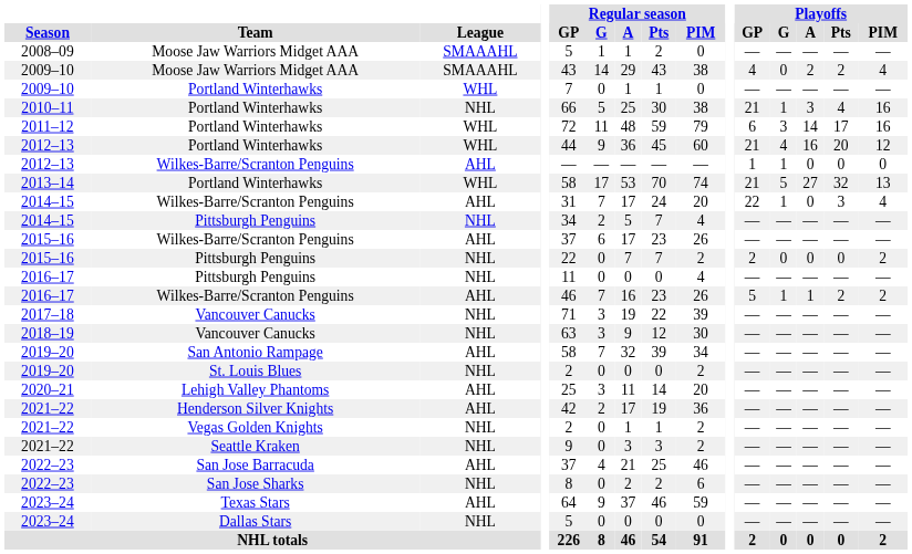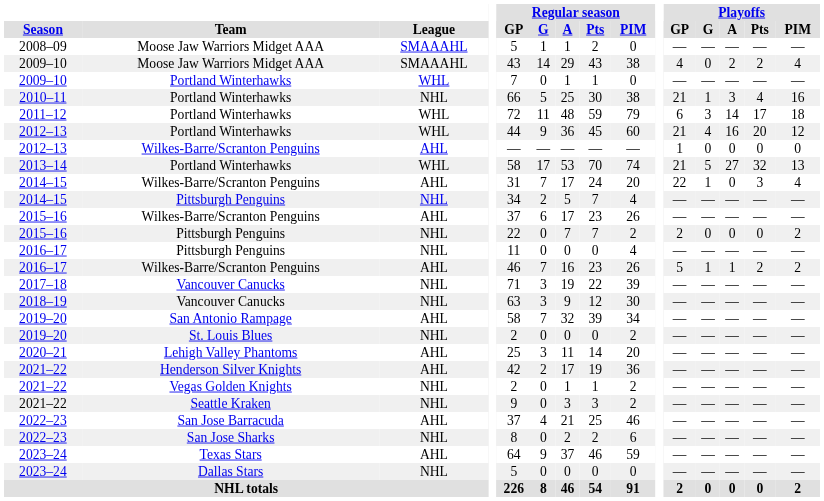2011–12 | Playoffs / PIM: 16 -> 18
2012–13 / Wilkes-Barre/Scranton Penguins | Playoffs / G: 1 -> 0
